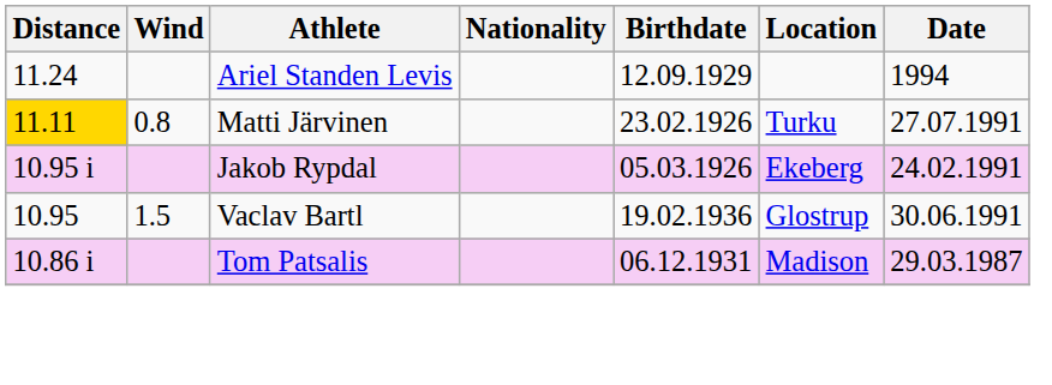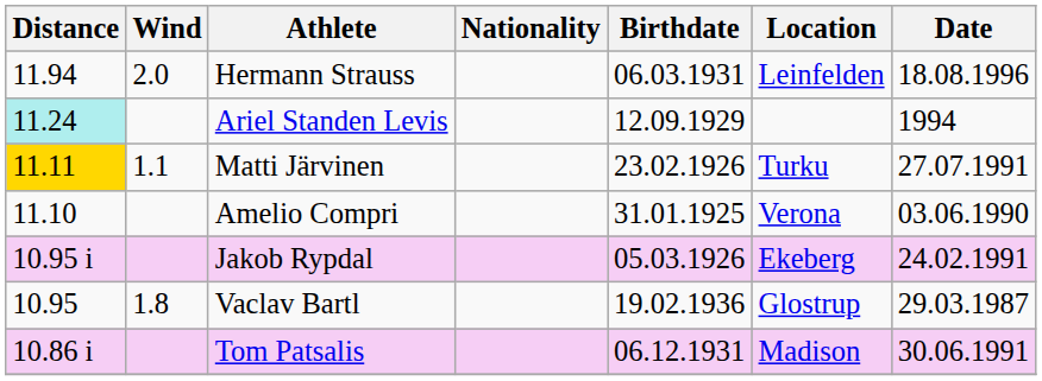+ row: 11.94 | 2.0 | Hermann Strauss | 06.03.1931 | Leinfelden | 18.08.1996
Ariel Standen Levis | Distance: no background -> paleturquoise background
Matti Järvinen | Wind: 0.8 -> 1.1
+ row: 11.10 | Amelio Compri | 31.01.1925 | Verona | 03.06.1990
Vaclav Bartl | Wind: 1.5 -> 1.8
Vaclav Bartl | Date: 30.06.1991 -> 29.03.1987
Tom Patsalis | Date: 29.03.1987 -> 30.06.1991
